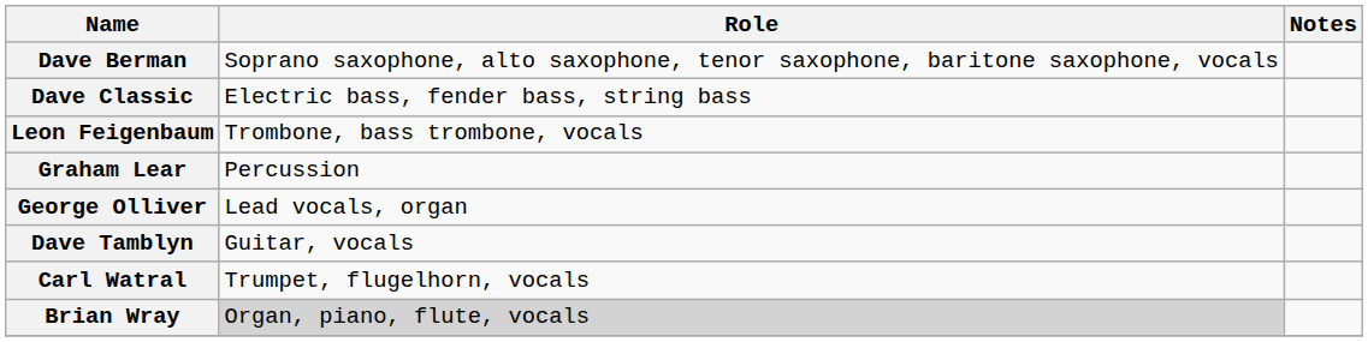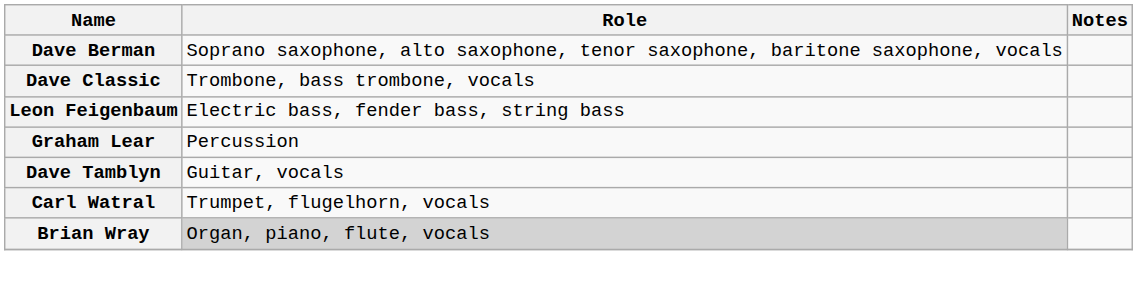Dave Classic | Role: Electric bass, fender bass, string bass -> Trombone, bass trombone, vocals
Leon Feigenbaum | Role: Trombone, bass trombone, vocals -> Electric bass, fender bass, string bass
- row: George Olliver | Lead vocals, organ
